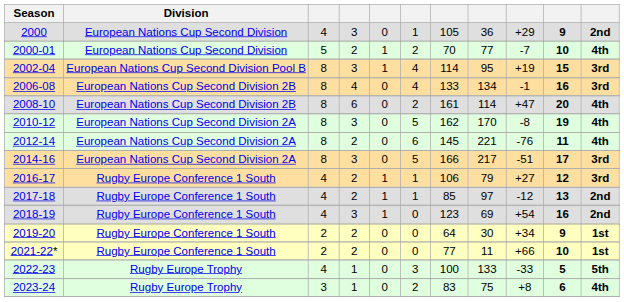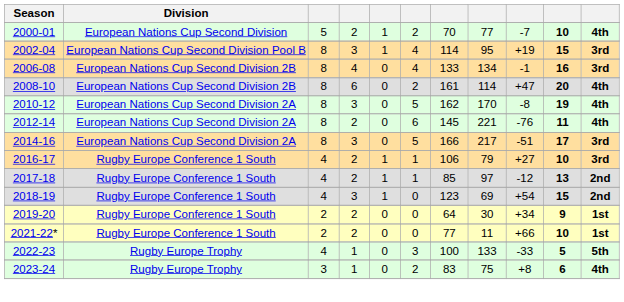- row: 2000 | European Nations Cup Second Division | 4 | 3 | 0 | 1 | 105 | 36 | +29 | 9 | 2nd
2016-17 | column 10: 12 -> 10
2018-19 | column 10: 16 -> 15
